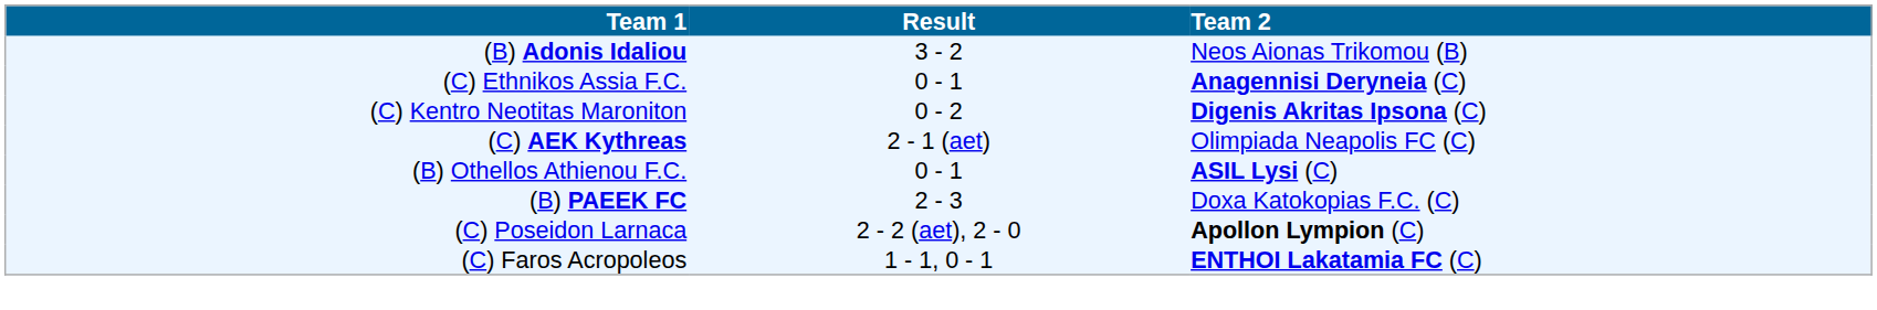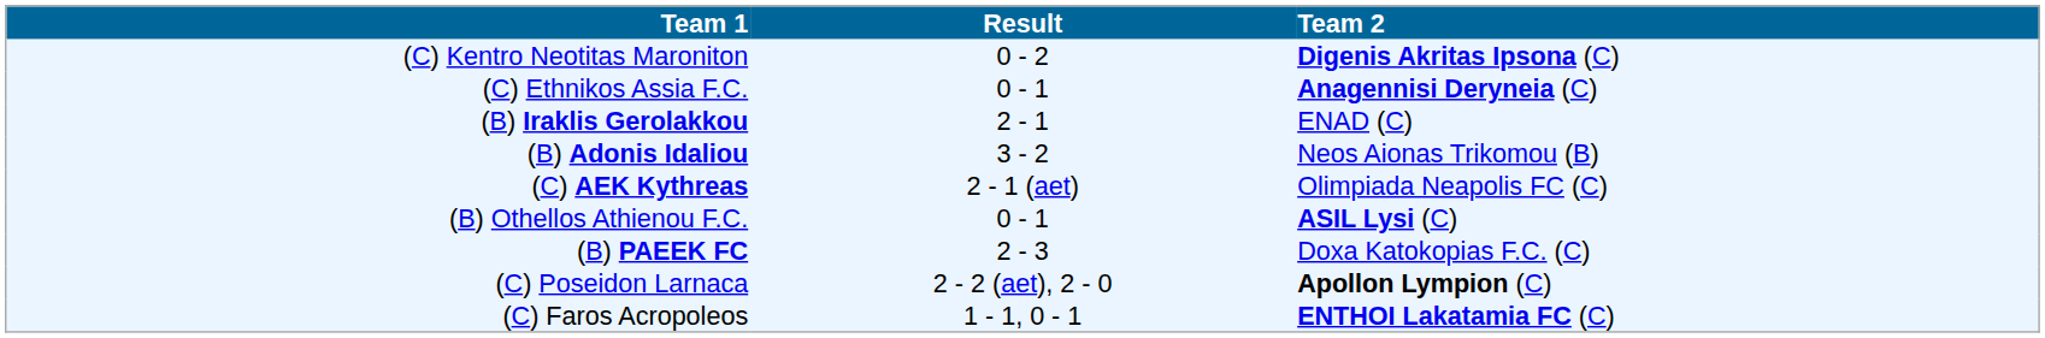rows swapped: (B) Adonis Idaliou <-> (C) Kentro Neotitas Maroniton
+ row: (B) Iraklis Gerolakkou | 2 - 1 | ENAD (C)
